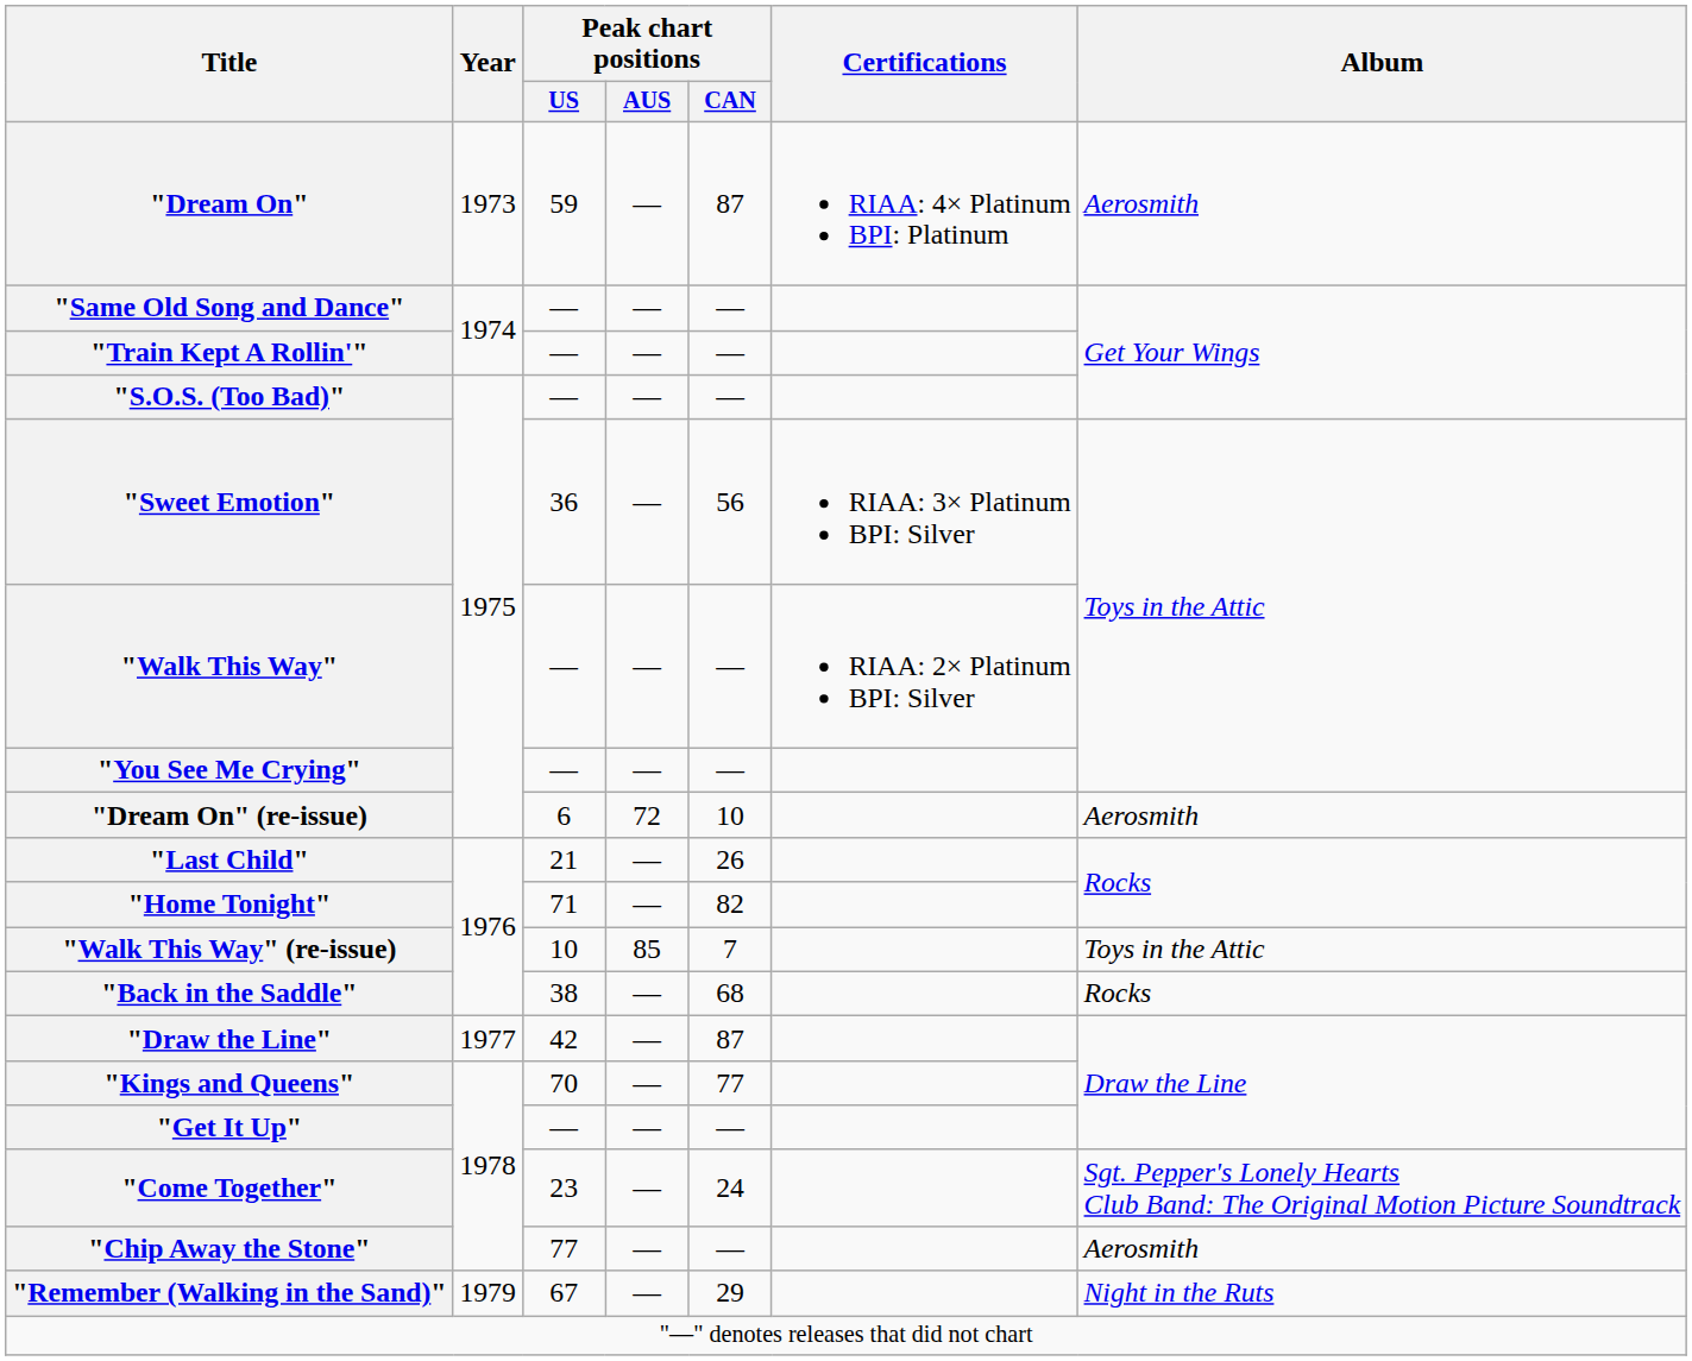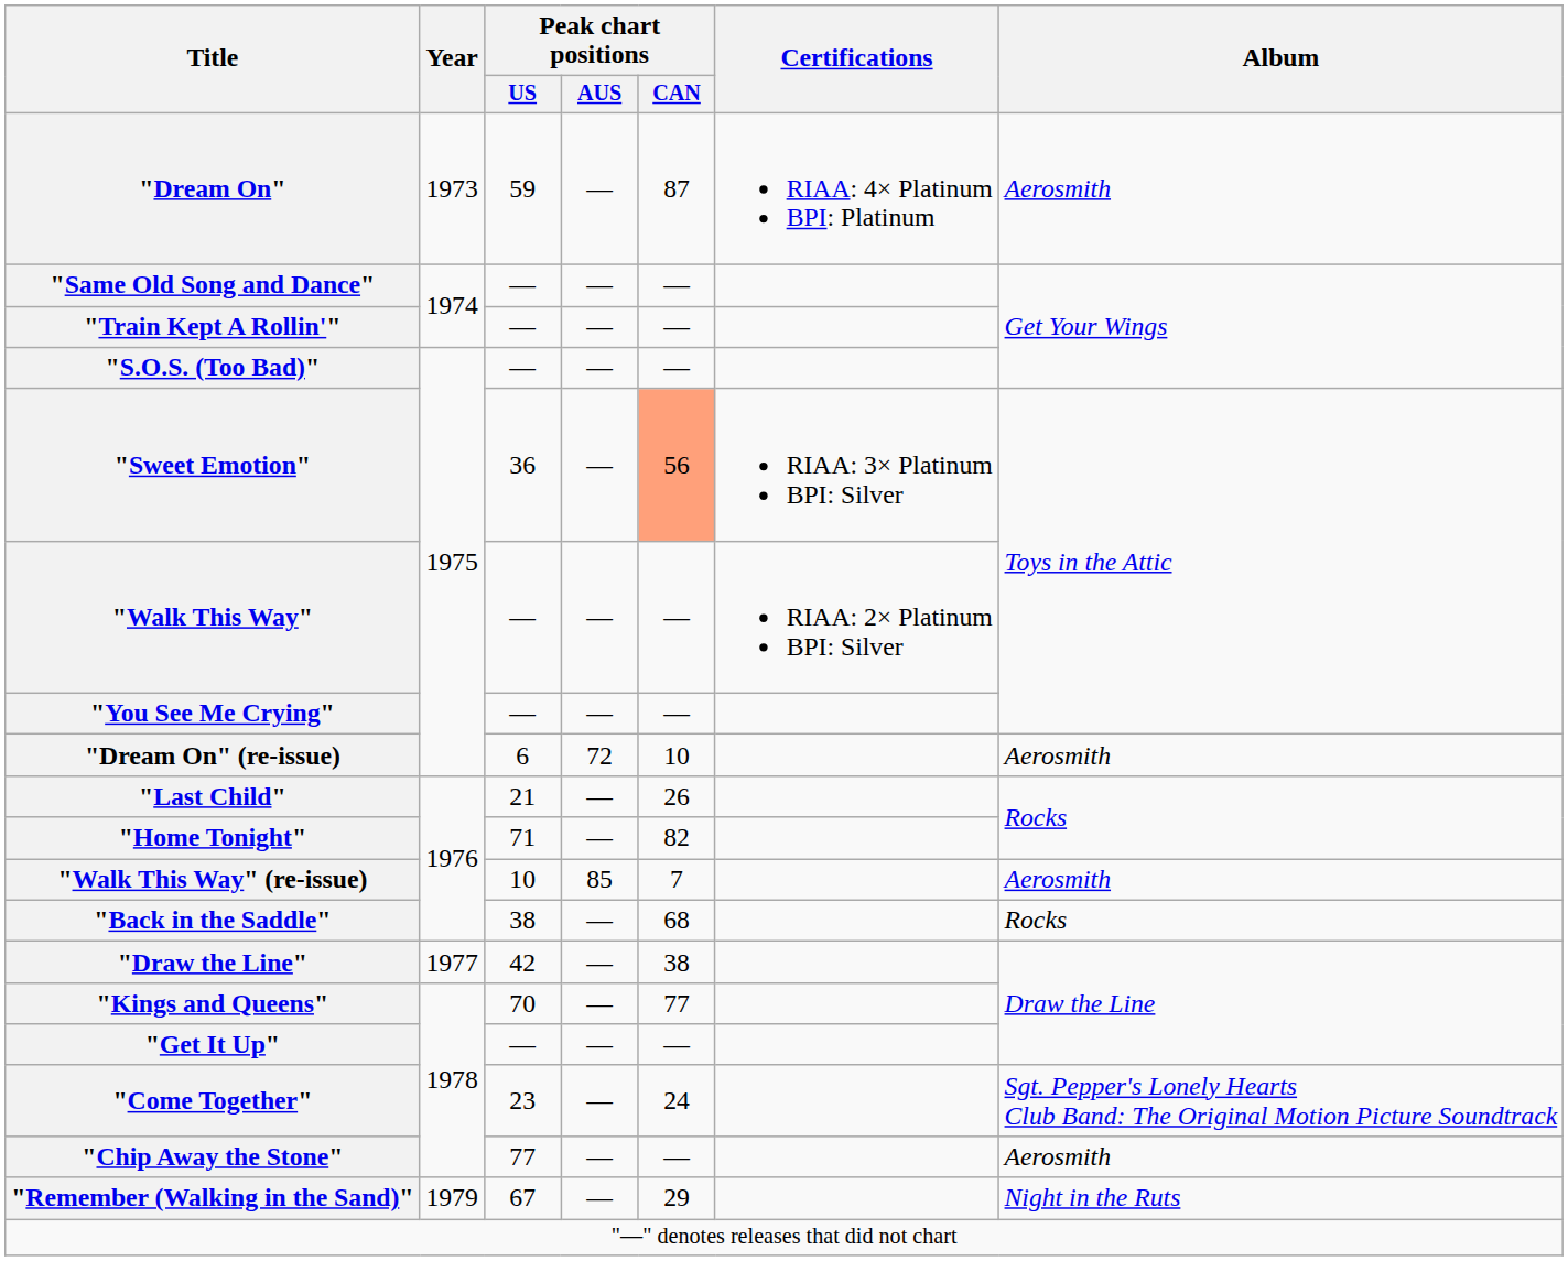"Sweet Emotion" | Peak chart positions / CAN: no background -> lightsalmon background
"Walk This Way" (re-issue) | Album: Toys in the Attic -> Aerosmith
"Draw the Line" | Peak chart positions / CAN: 87 -> 38
